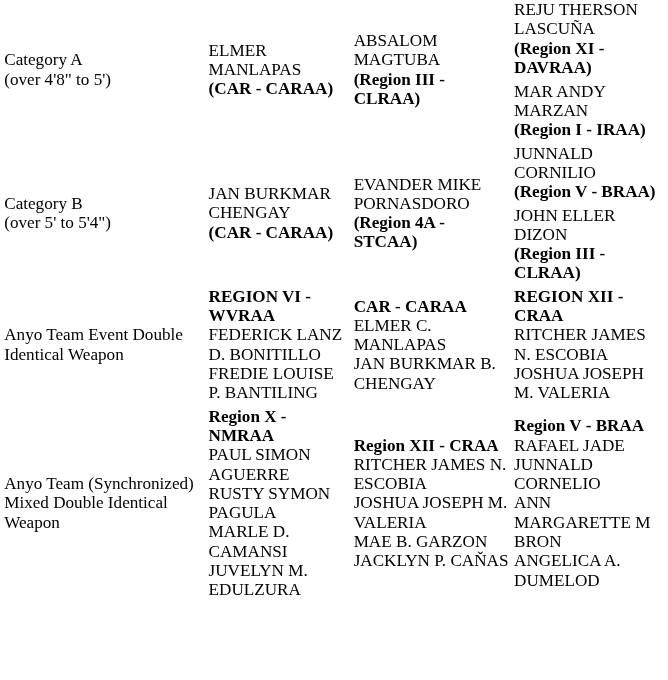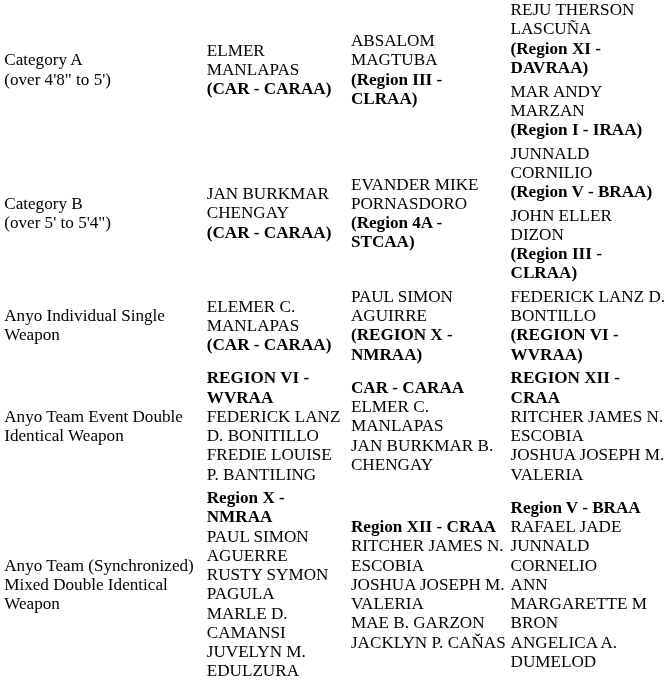+ row: Anyo Individual Single Weapon | ELEMER C. MANLAPAS (CAR - CARAA) | PAUL SIMON AGUIRRE (REGION X - NMRAA) | FEDERICK LANZ D. BONTILLO (REGION VI - WVRAA)
